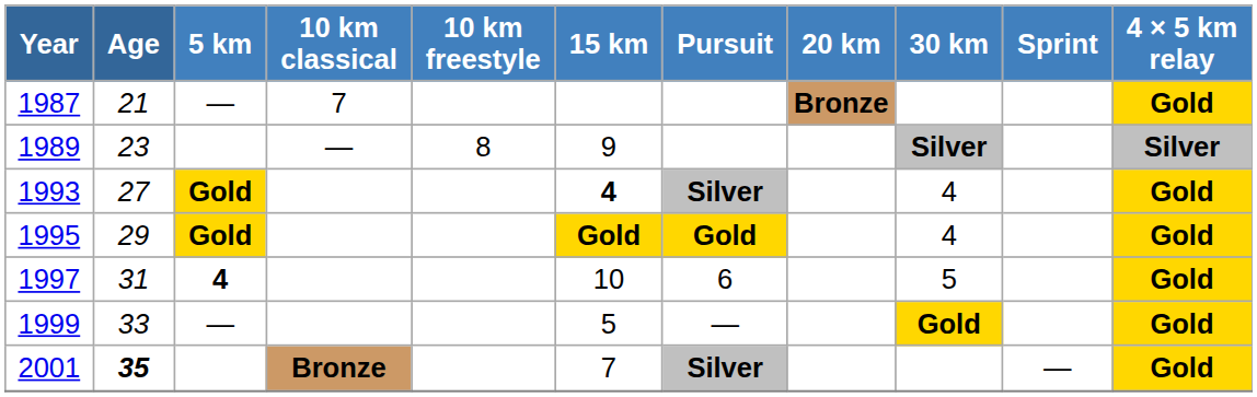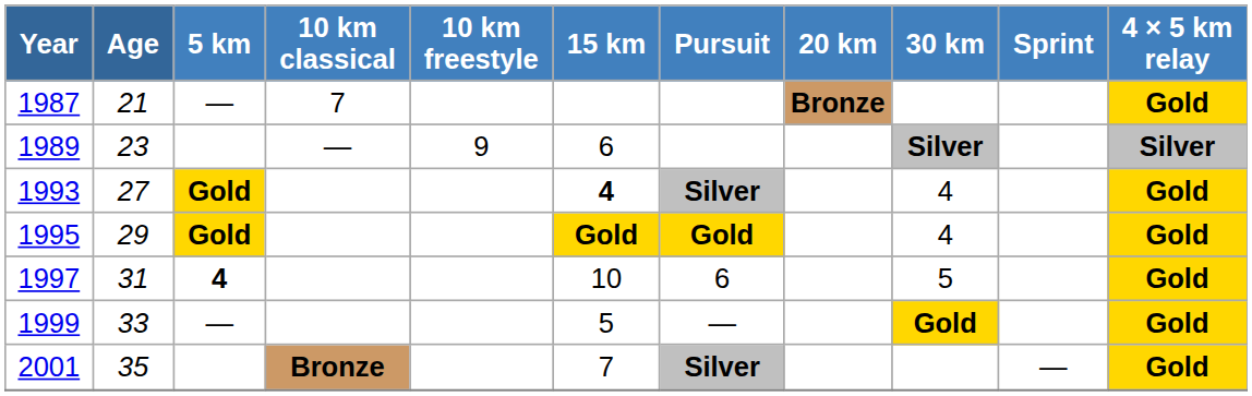1989 | 10 km freestyle: 8 -> 9
1989 | 15 km: 9 -> 6
2001 | Age: bold -> normal
